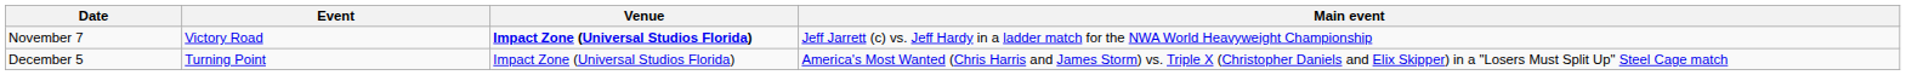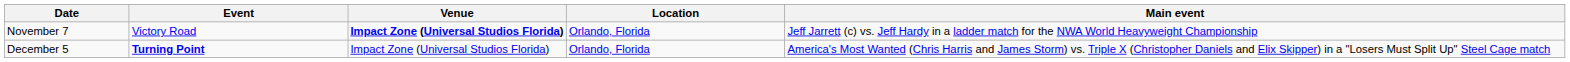+ column: Location | Orlando, Florida | Orlando, Florida
December 5 | Event: normal -> bold
